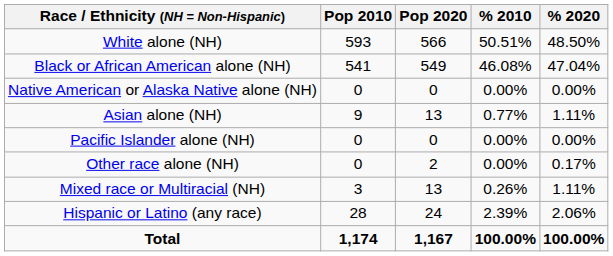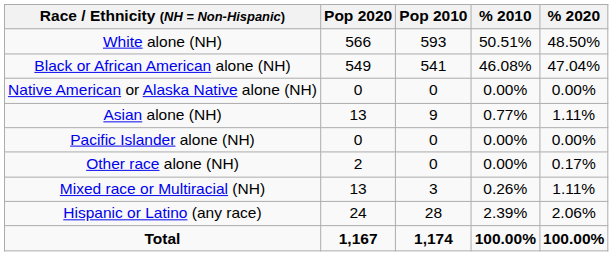columns swapped: Pop 2010 <-> Pop 2020
